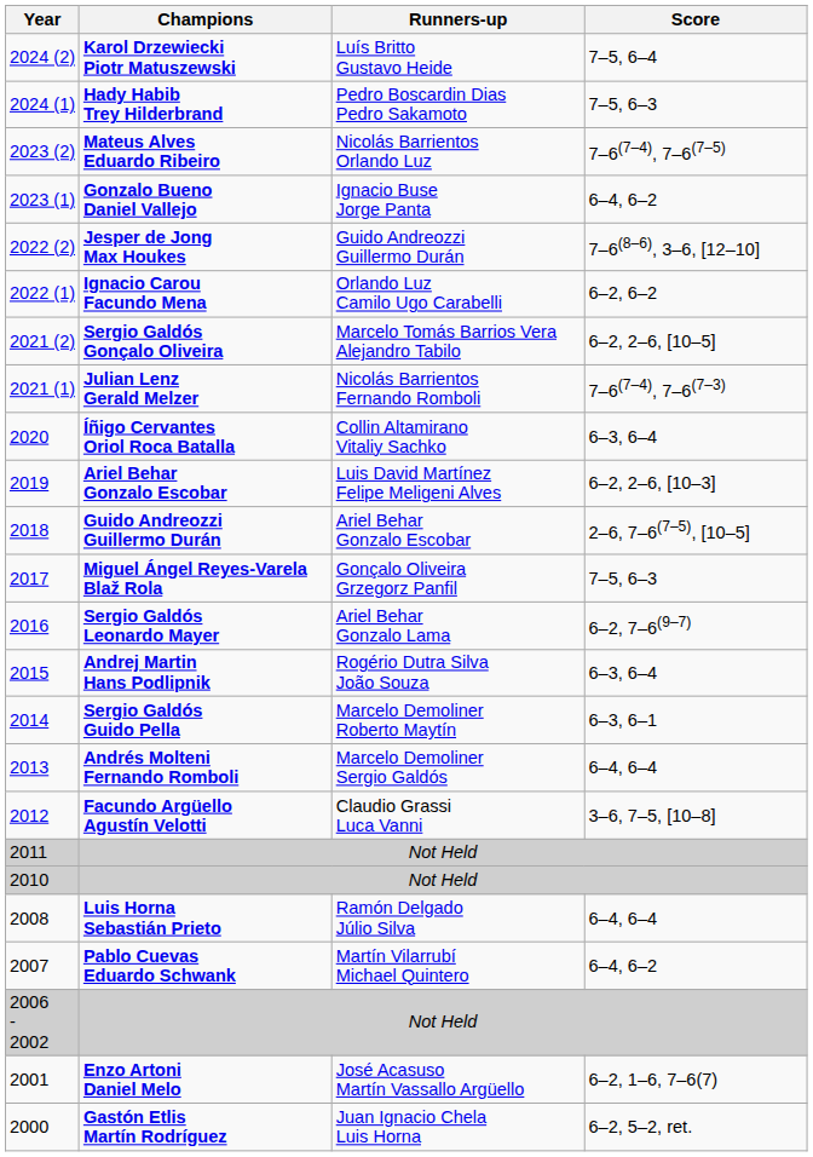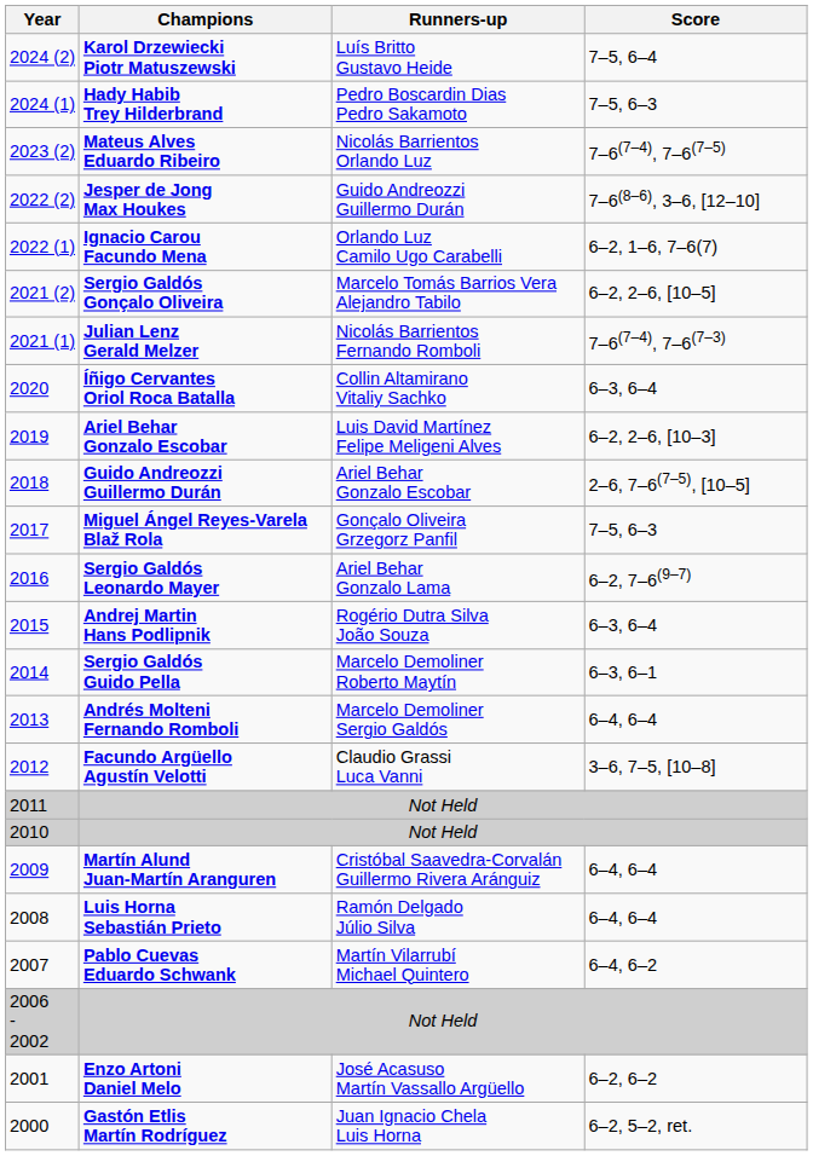- row: 2023 (1) | Gonzalo Bueno Daniel Vallejo | Ignacio Buse Jorge Panta | 6–4, 6–2
Ignacio Carou Facundo Mena | Score: 6–2, 6–2 -> 6–2, 1–6, 7–6(7)
+ row: 2009 | Martín Alund Juan-Martín Aranguren | Cristóbal Saavedra-Corvalán Guillermo Rivera Aránguiz | 6–4, 6–4
Enzo Artoni Daniel Melo | Score: 6–2, 1–6, 7–6(7) -> 6–2, 6–2
